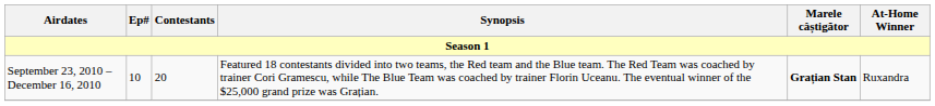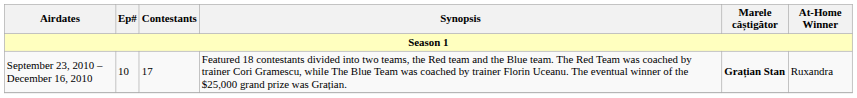September 23, 2010 – December 16, 2010 | Contestants: 20 -> 17
